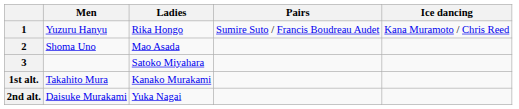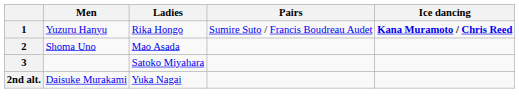1 | Ice dancing: normal -> bold
- row: 1st alt. | Takahito Mura | Kanako Murakami
